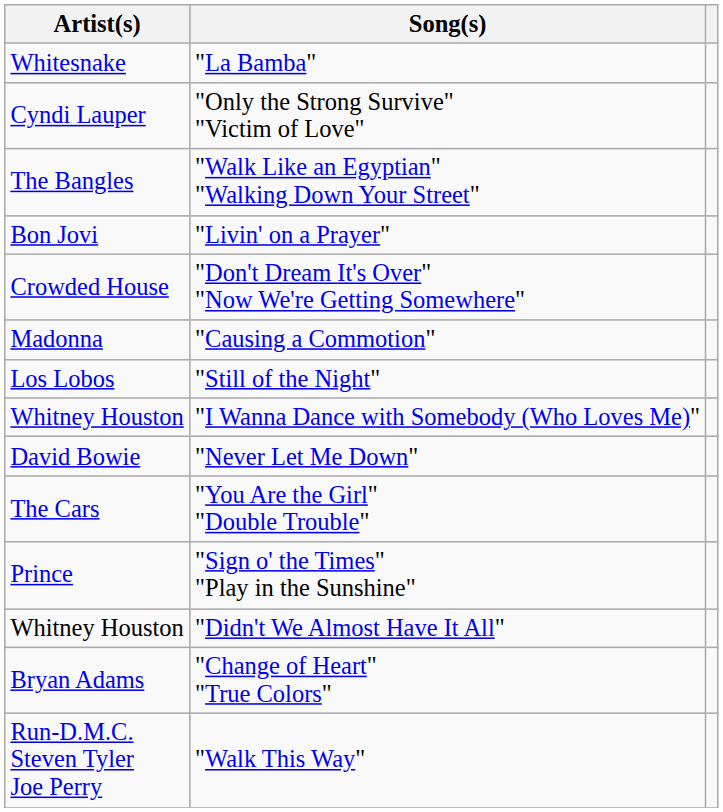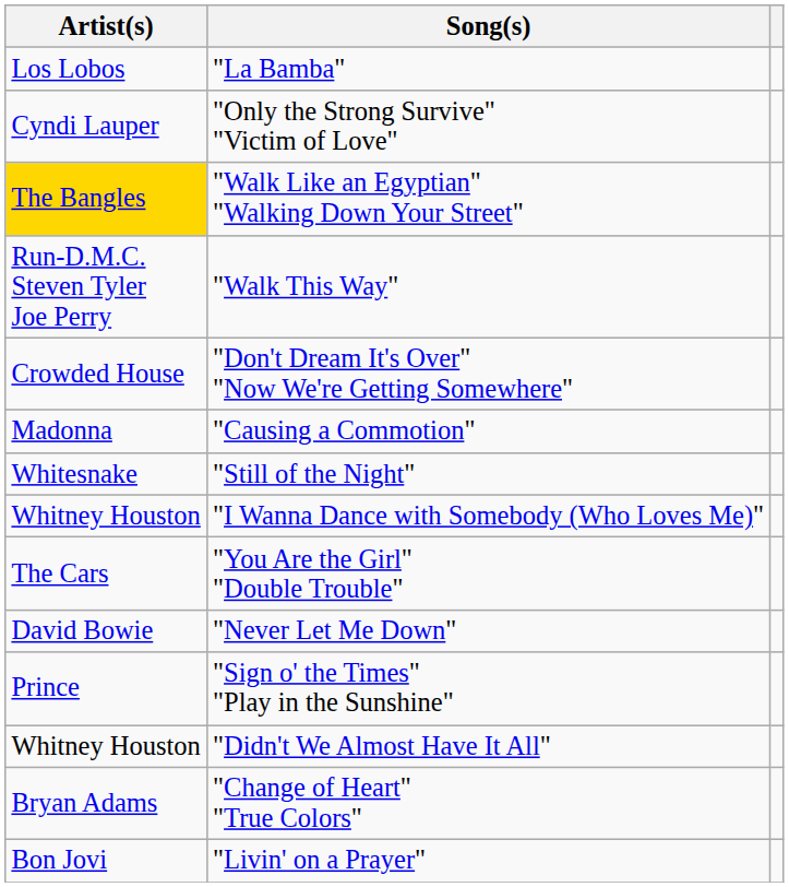"La Bamba" | Artist(s): Whitesnake -> Los Lobos
"Walk Like an Egyptian" "Walking Down Your Street" | Artist(s): no background -> gold background
rows swapped: "Livin' on a Prayer" <-> "Walk This Way"
"Still of the Night" | Artist(s): Los Lobos -> Whitesnake
rows swapped: "You Are the Girl" "Double Trouble" <-> "Never Let Me Down"
